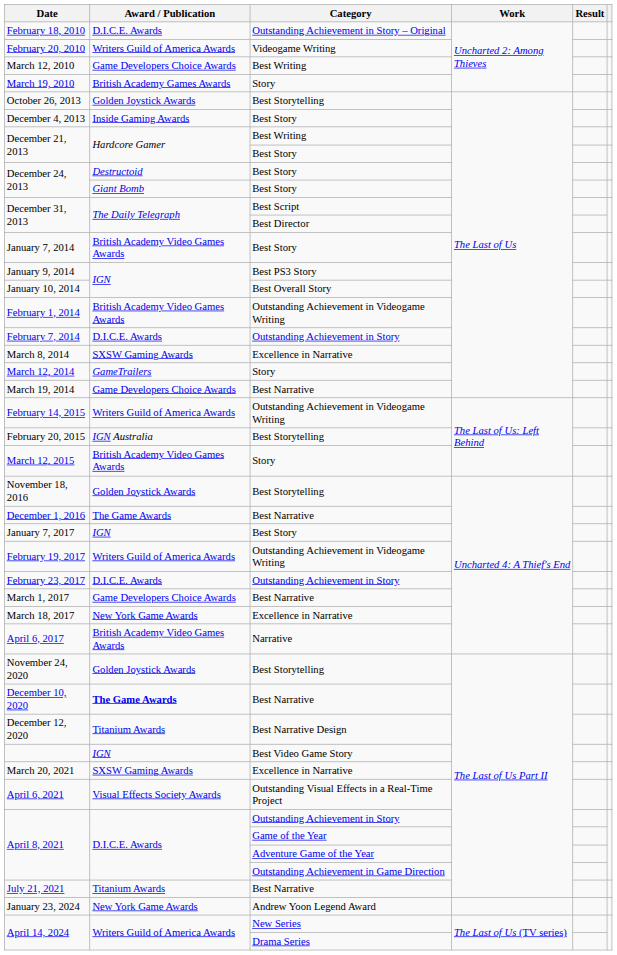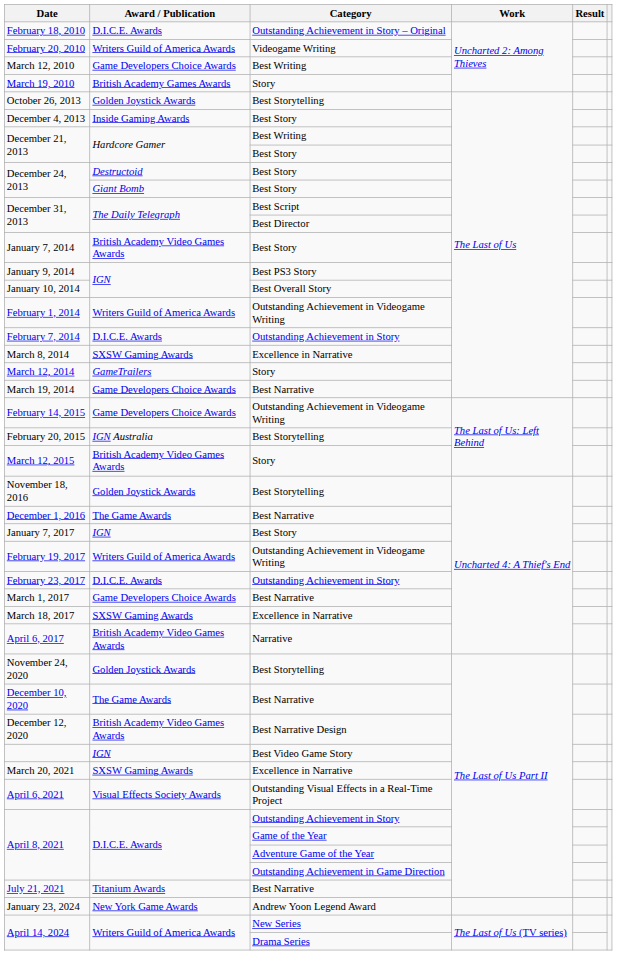February 1, 2014 | Award / Publication: British Academy Video Games Awards -> Writers Guild of America Awards
February 14, 2015 | Award / Publication: Writers Guild of America Awards -> Game Developers Choice Awards
March 18, 2017 | Award / Publication: New York Game Awards -> SXSW Gaming Awards
December 10, 2020 | Award / Publication: bold -> normal
December 12, 2020 | Award / Publication: Titanium Awards -> British Academy Video Games Awards
